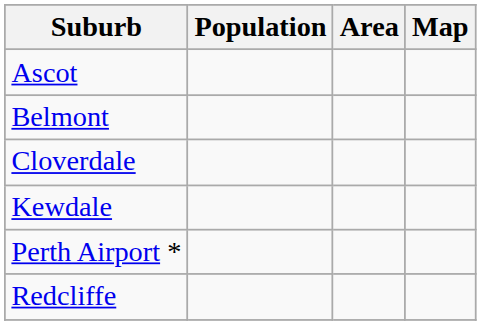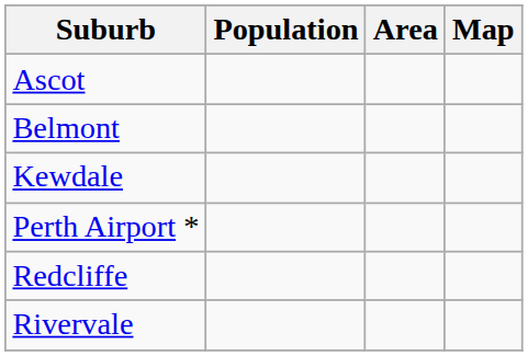- row: Cloverdale
+ row: Rivervale
